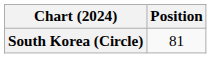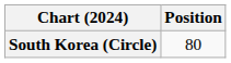South Korea (Circle) | Position: 81 -> 80
